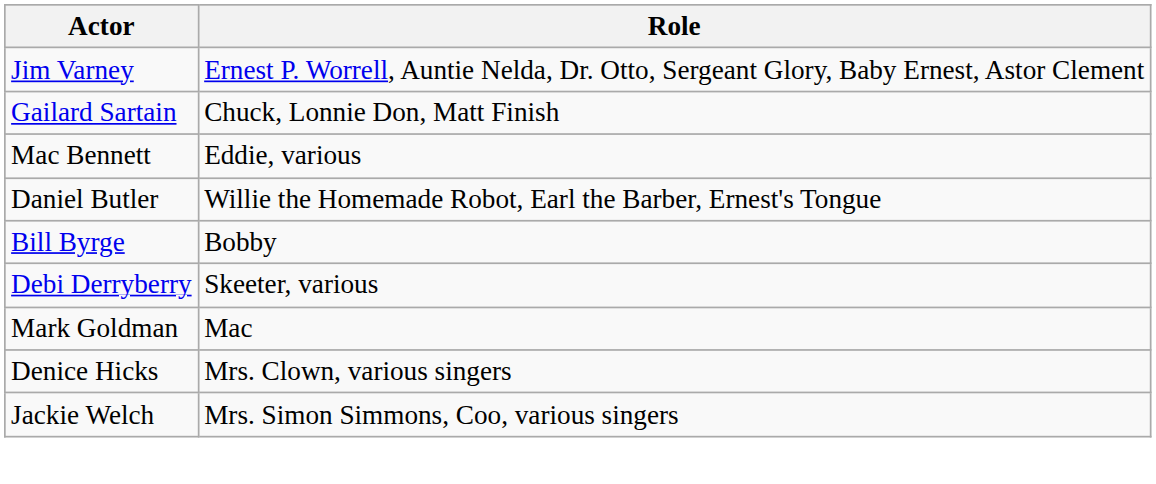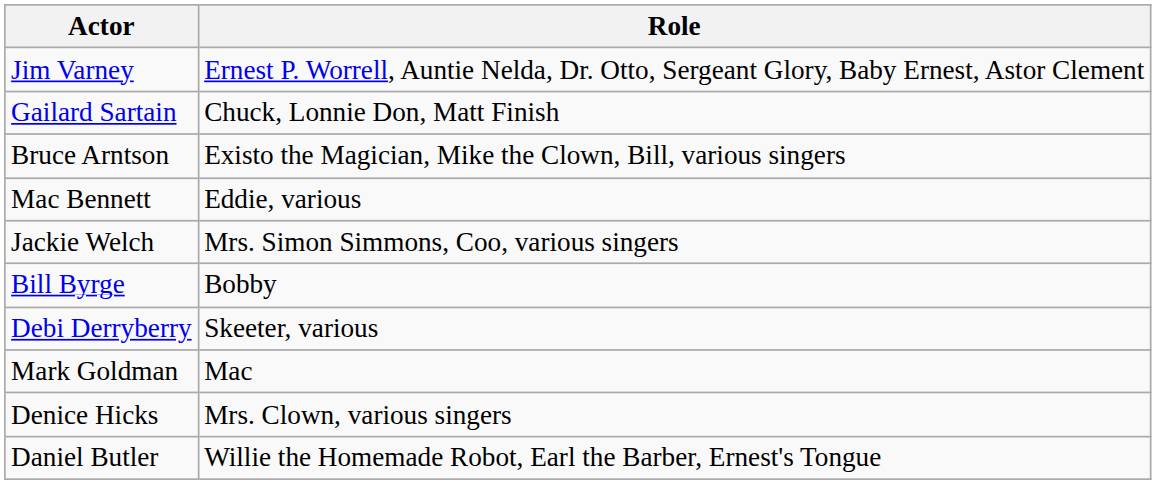+ row: Bruce Arntson | Existo the Magician, Mike the Clown, Bill, various singers
rows swapped: Daniel Butler <-> Jackie Welch
